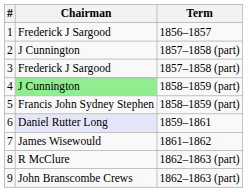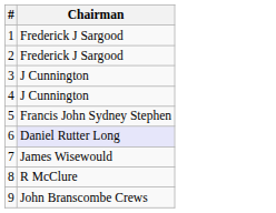- column: Term | 1856–1857 | 1857–1858 (part) | 1857–1858 (part) | 1858–1859 (part) | 1858–1859 (part) | 1859–1861 | 1861–1862 | 1862–1863 (part) | 1862–1863 (part)
2 | Chairman: J Cunnington -> Frederick J Sargood
3 | Chairman: Frederick J Sargood -> J Cunnington
4 | Chairman: lightgreen background -> no background
